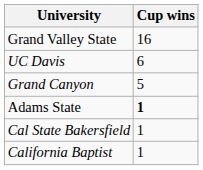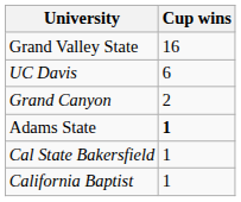Grand Canyon | Cup wins: 5 -> 2
